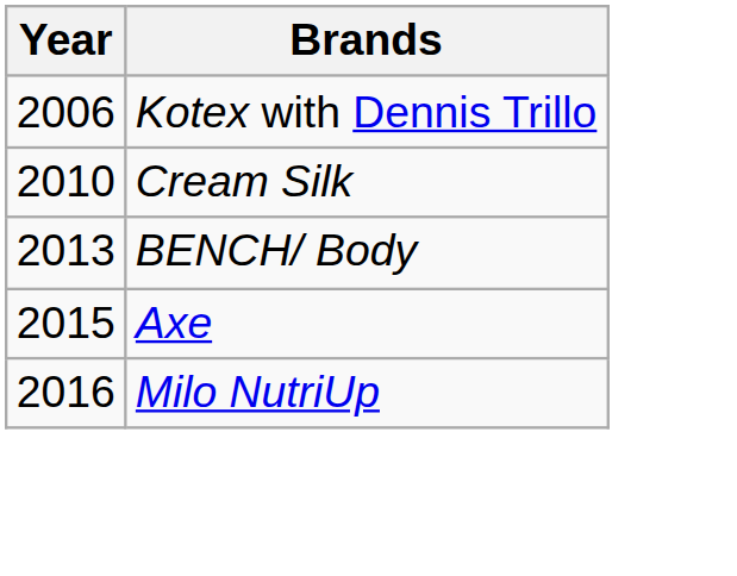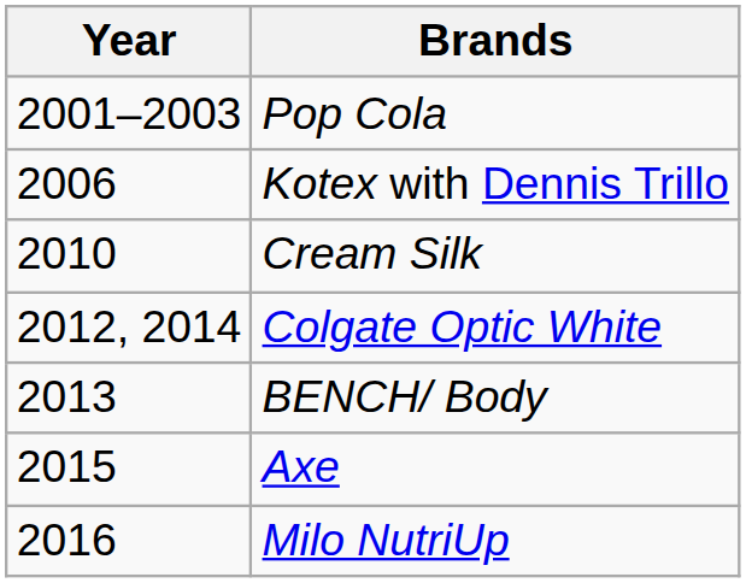+ row: 2001–2003 | Pop Cola
+ row: 2012, 2014 | Colgate Optic White
